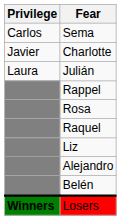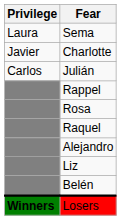Sema | Privilege: Carlos -> Laura
Julián | Privilege: Laura -> Carlos
rows swapped: Alejandro <-> Liz
